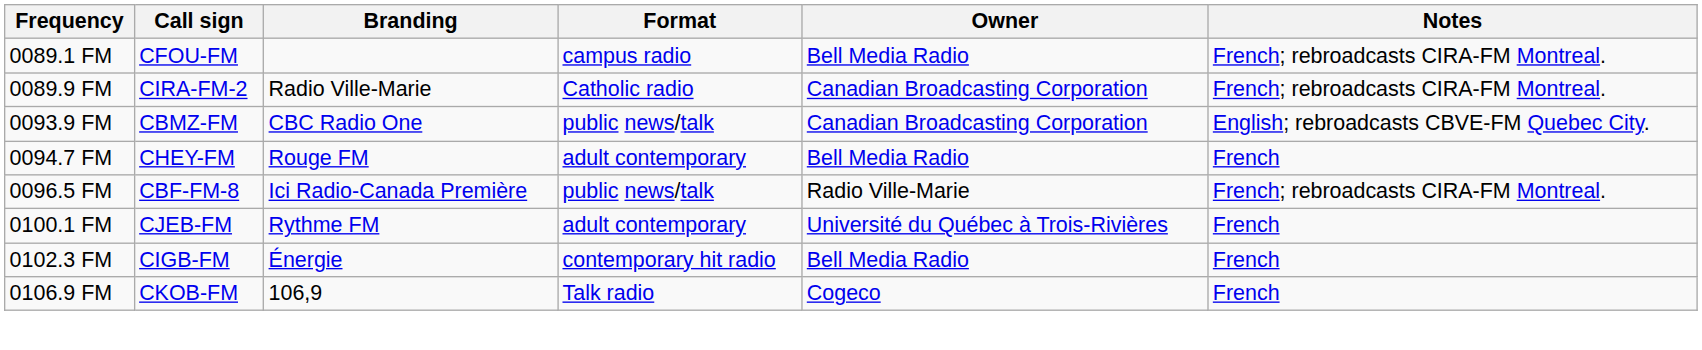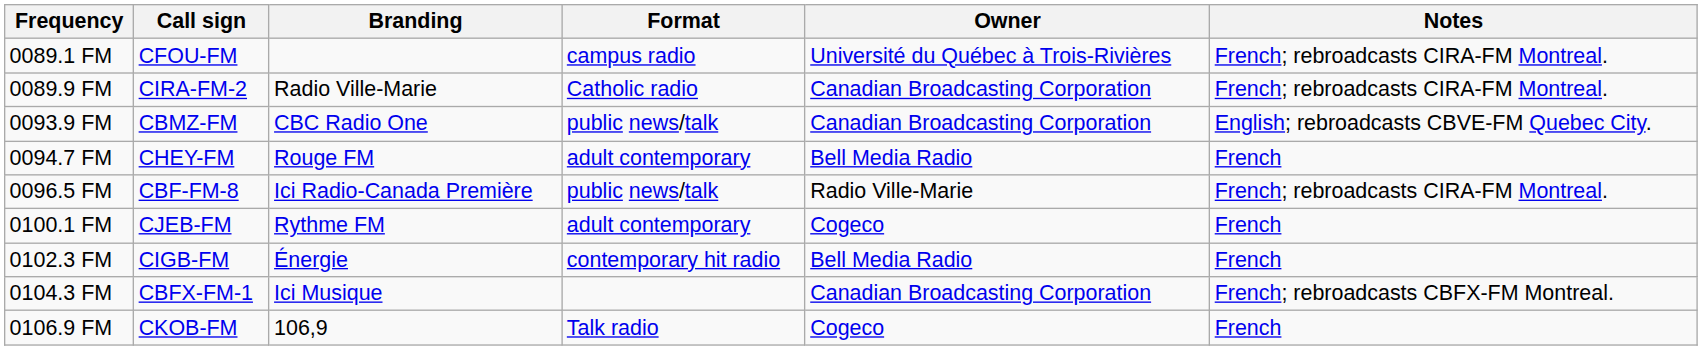0089.1 FM | Owner: Bell Media Radio -> Université du Québec à Trois-Rivières
0100.1 FM | Owner: Université du Québec à Trois-Rivières -> Cogeco
+ row: 0104.3 FM | CBFX-FM-1 | Ici Musique | Canadian Broadcasting Corporation | French; rebroadcasts CBFX-FM Montreal.
